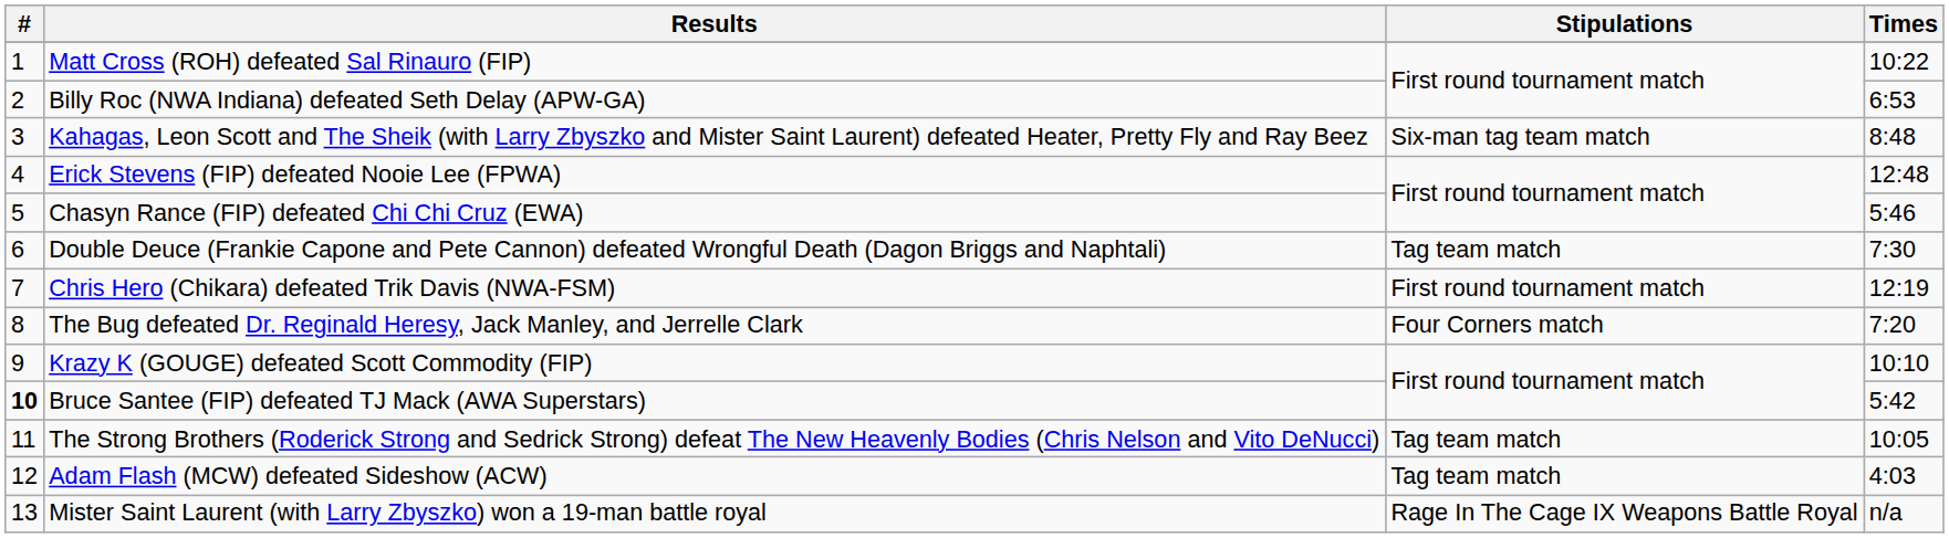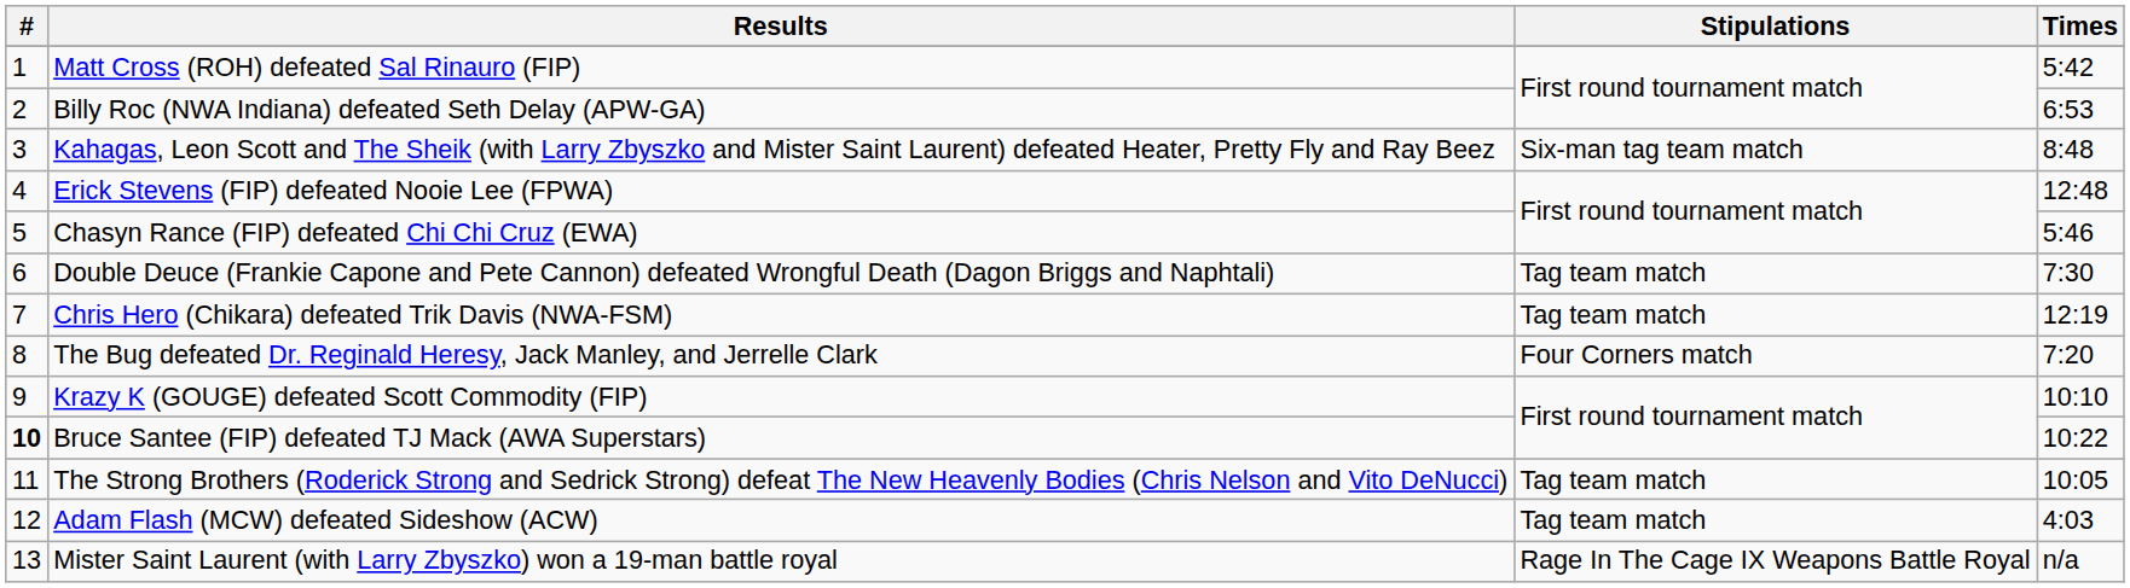Matt Cross (ROH) defeated Sal Rinauro (FIP) | Times: 10:22 -> 5:42
Chris Hero (Chikara) defeated Trik Davis (NWA-FSM) | Stipulations: First round tournament match -> Tag team match
Bruce Santee (FIP) defeated TJ Mack (AWA Superstars) | Times: 5:42 -> 10:22
